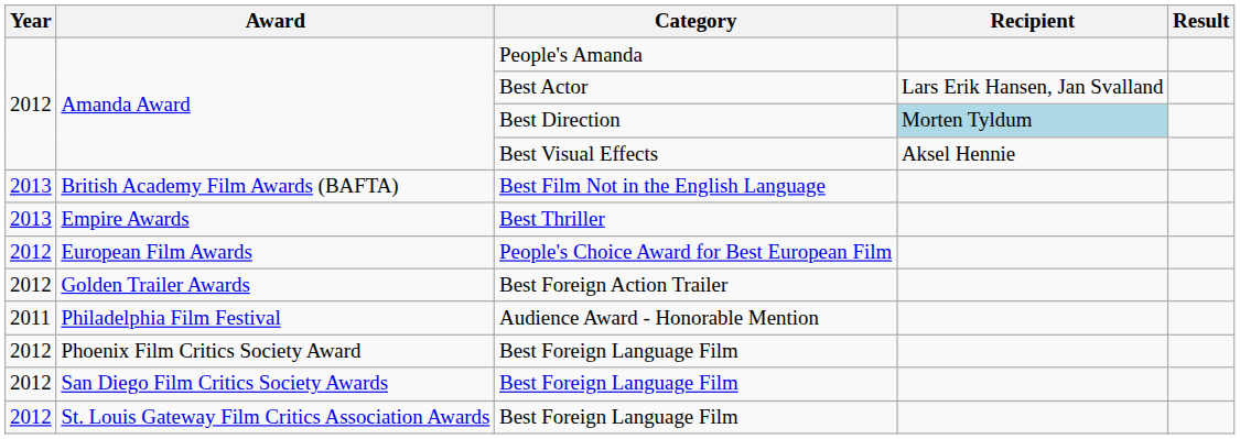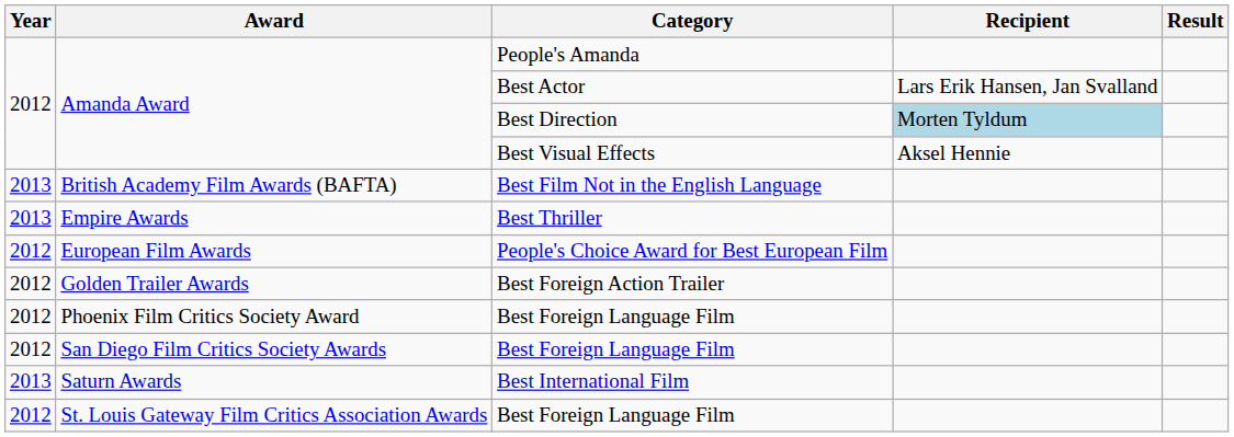- row: 2011 | Philadelphia Film Festival | Audience Award - Honorable Mention
+ row: 2013 | Saturn Awards | Best International Film
